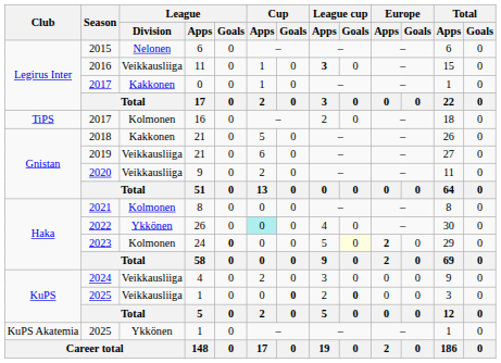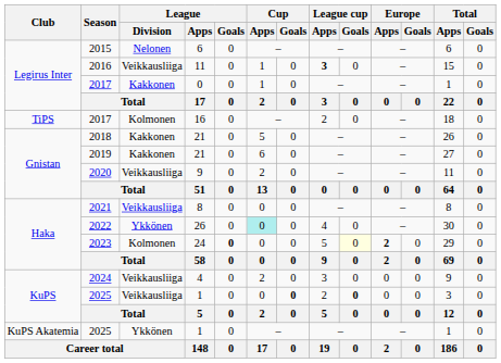2019 | League / Division: Veikkausliiga -> Kakkonen
2021 | League / Division: Kolmonen -> Veikkausliiga
